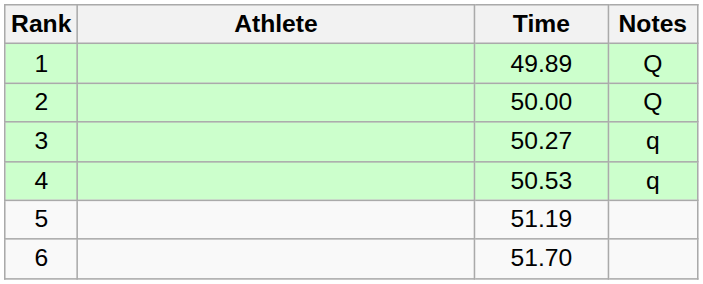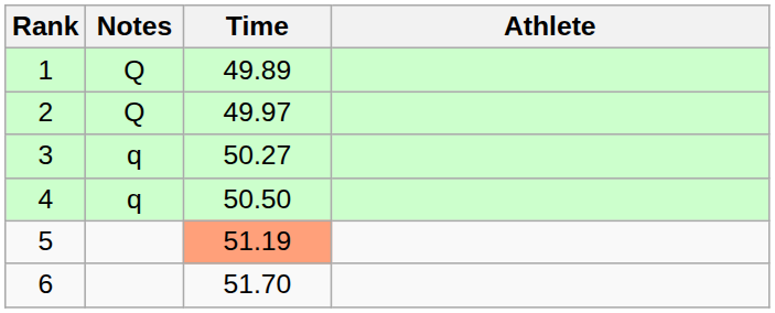columns swapped: Athlete <-> Notes
2 | Time: 50.00 -> 49.97
4 | Time: 50.53 -> 50.50
5 | Time: no background -> lightsalmon background
